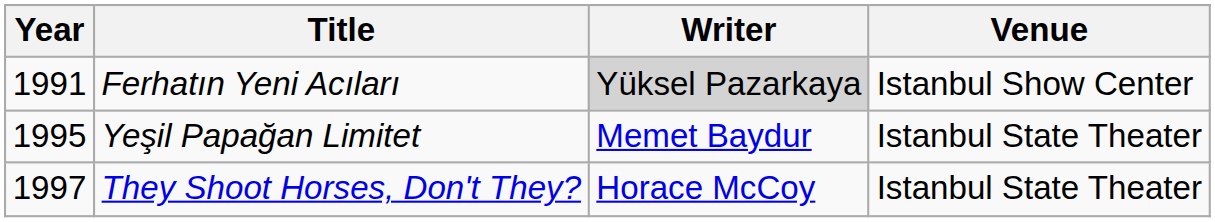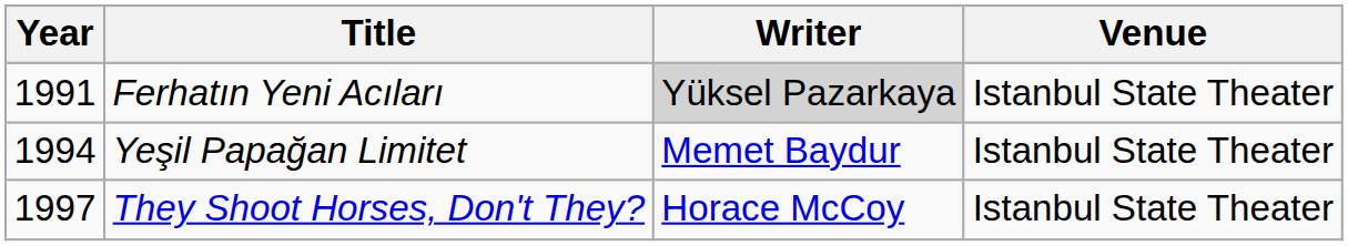Ferhatın Yeni Acıları | Venue: Istanbul Show Center -> Istanbul State Theater
Yeşil Papağan Limitet | Year: 1995 -> 1994
